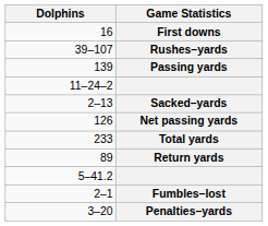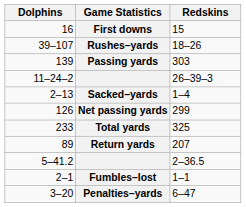+ column: Redskins | 15 | 18–26 | 303 | 26–39–3 | 1–4 | 299 | 325 | 207 | 2–36.5 | 1–1 | 6–47
